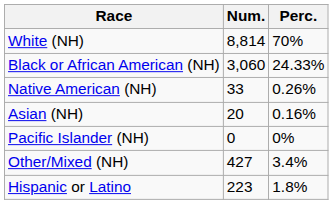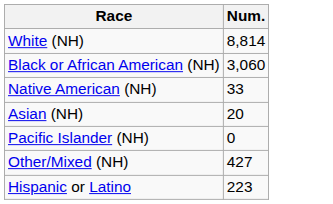- column: Perc. | 70% | 24.33% | 0.26% | 0.16% | 0% | 3.4% | 1.8%
